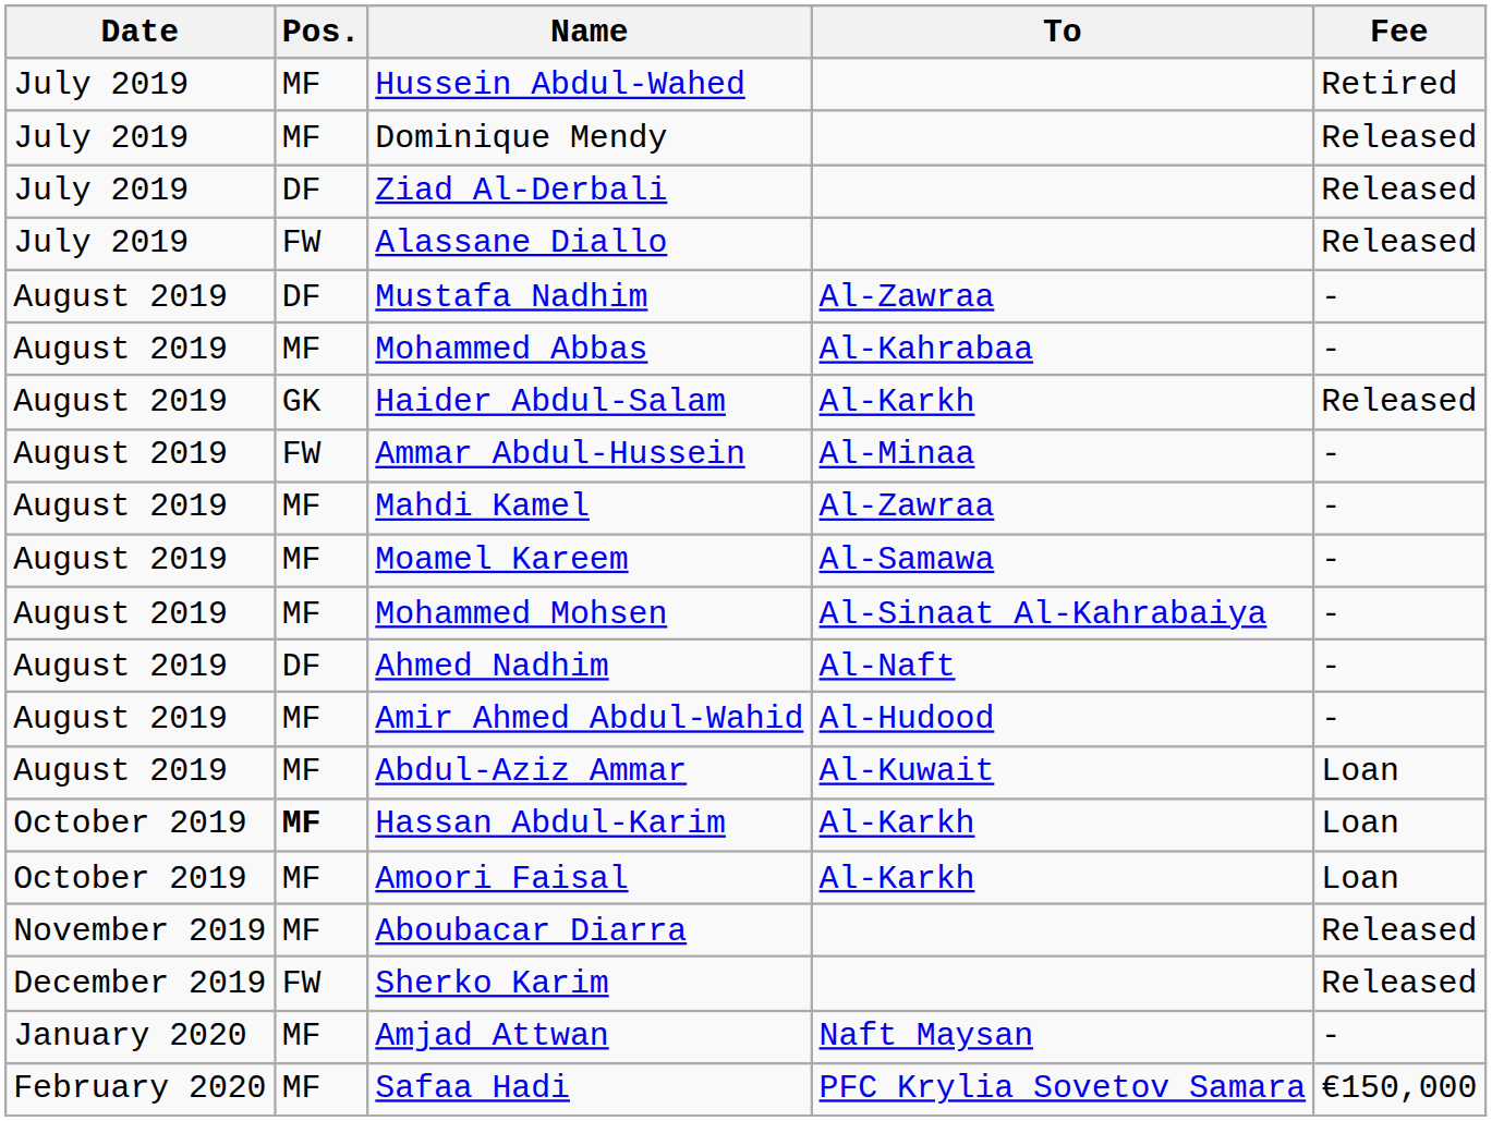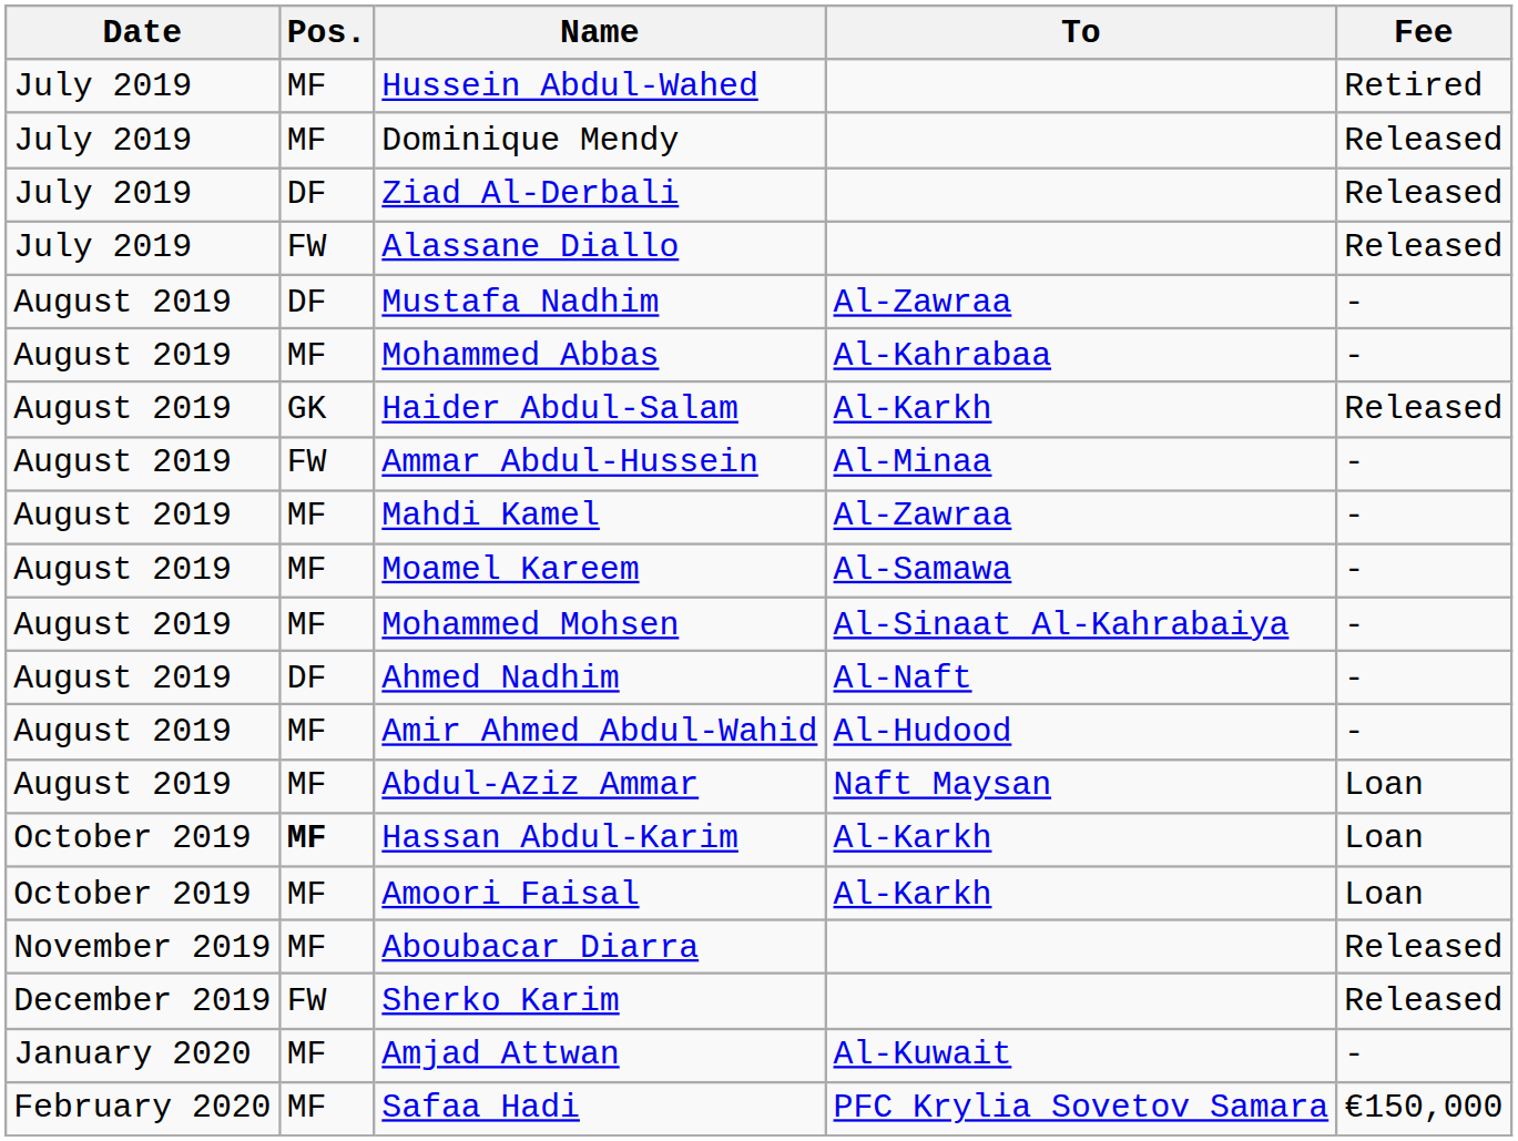Abdul-Aziz Ammar | To: Al-Kuwait -> Naft Maysan
Amjad Attwan | To: Naft Maysan -> Al-Kuwait
